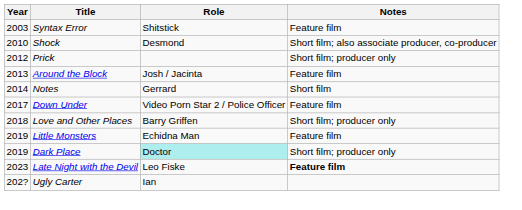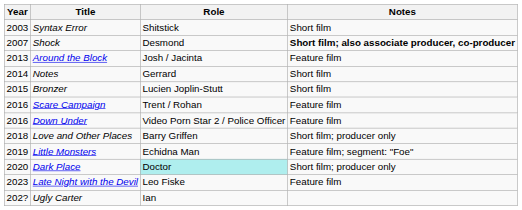Syntax Error | Notes: Feature film -> Short film
Shock | Year: 2010 -> 2007
Shock | Notes: normal -> bold
- row: 2012 | Prick | Short film; producer only
+ row: 2015 | Bronzer | Lucien Joplin-Stutt | Short film
+ row: 2016 | Scare Campaign | Trent / Rohan | Feature film
Down Under | Year: 2017 -> 2016
Little Monsters | Notes: Feature film -> Feature film; segment: "Foe"
Dark Place | Year: 2019 -> 2020
Late Night with the Devil | Notes: bold -> normal
